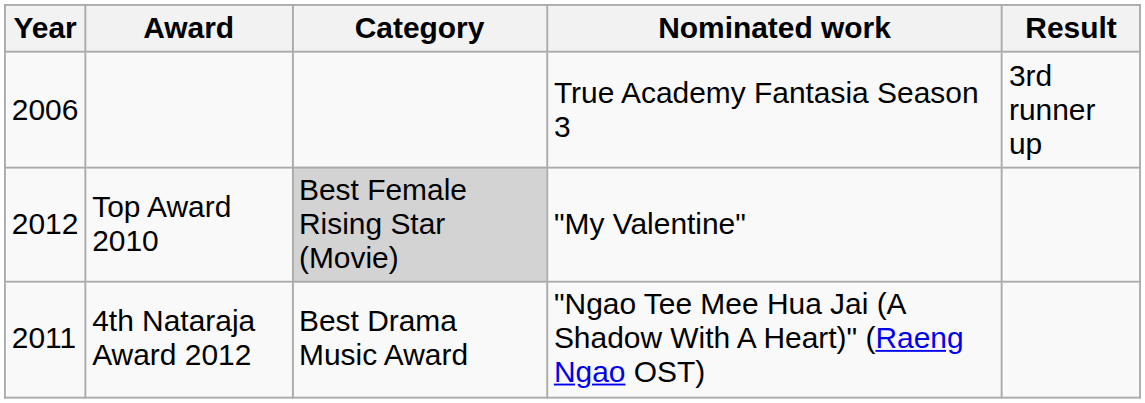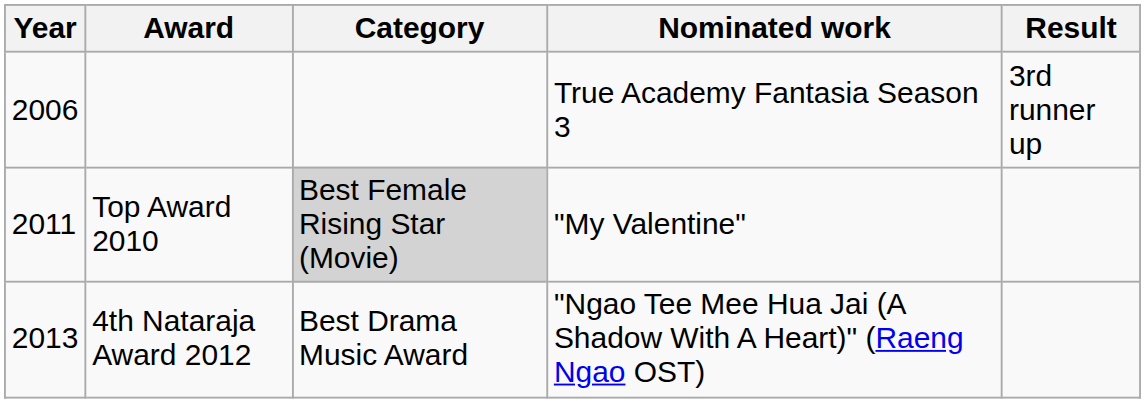Top Award 2010 | Year: 2012 -> 2011
4th Nataraja Award 2012 | Year: 2011 -> 2013
